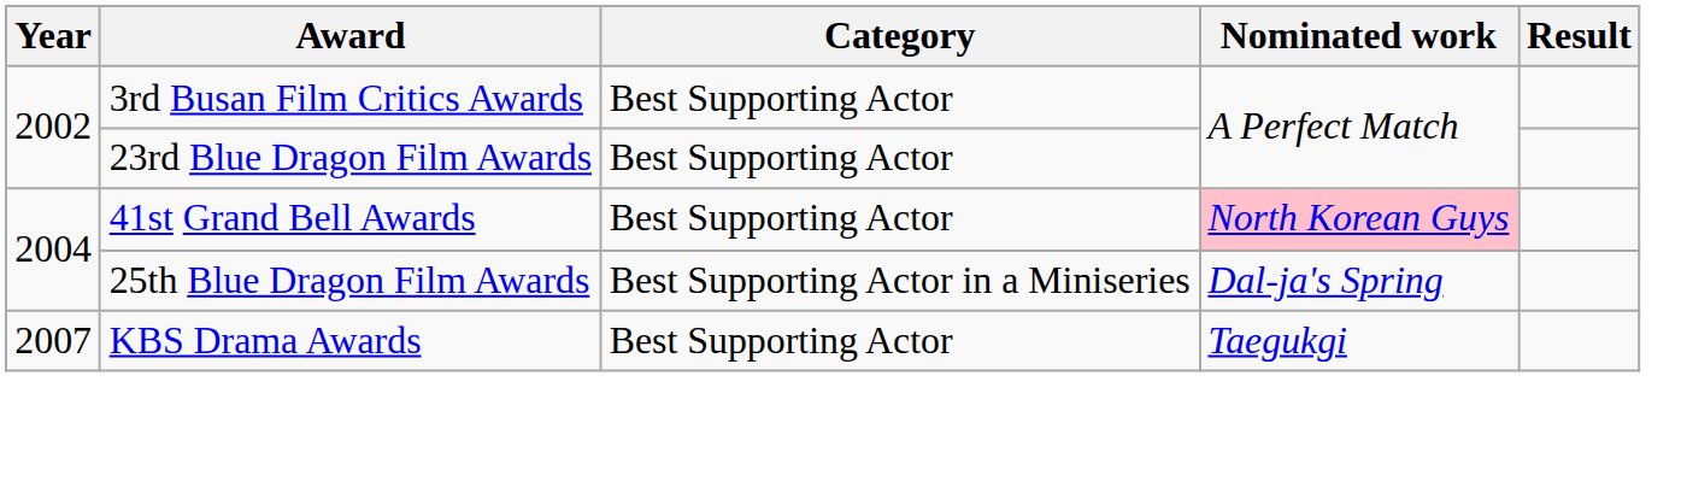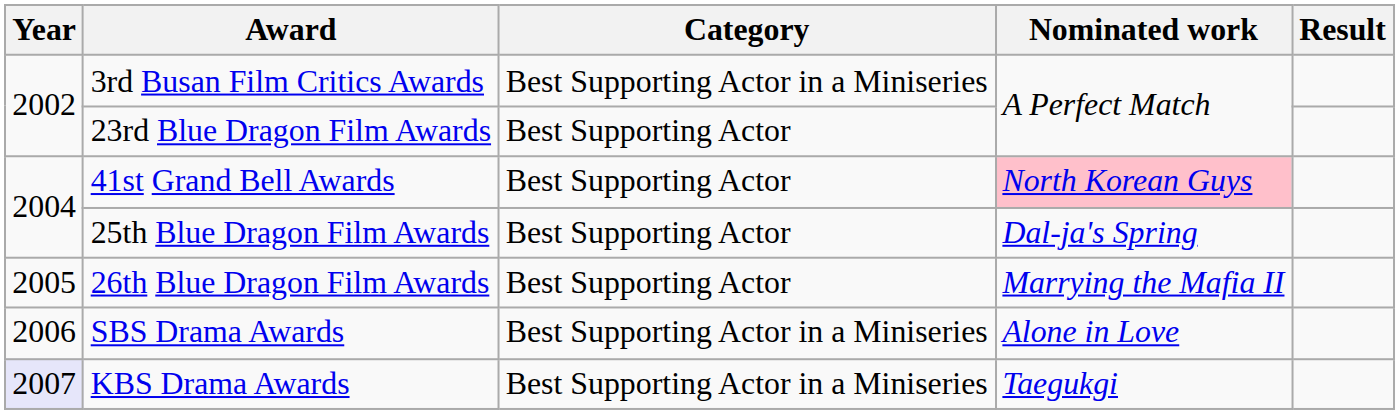3rd Busan Film Critics Awards | Category: Best Supporting Actor -> Best Supporting Actor in a Miniseries
25th Blue Dragon Film Awards | Category: Best Supporting Actor in a Miniseries -> Best Supporting Actor
+ row: 2005 | 26th Blue Dragon Film Awards | Best Supporting Actor | Marrying the Mafia II
+ row: 2006 | SBS Drama Awards | Best Supporting Actor in a Miniseries | Alone in Love
KBS Drama Awards | Year: no background -> lavender background
KBS Drama Awards | Category: Best Supporting Actor -> Best Supporting Actor in a Miniseries
